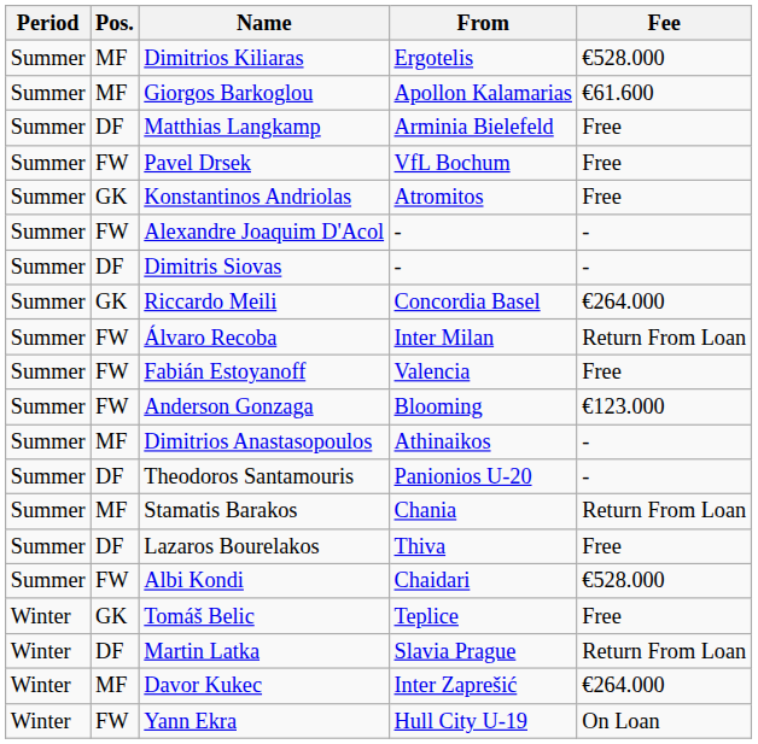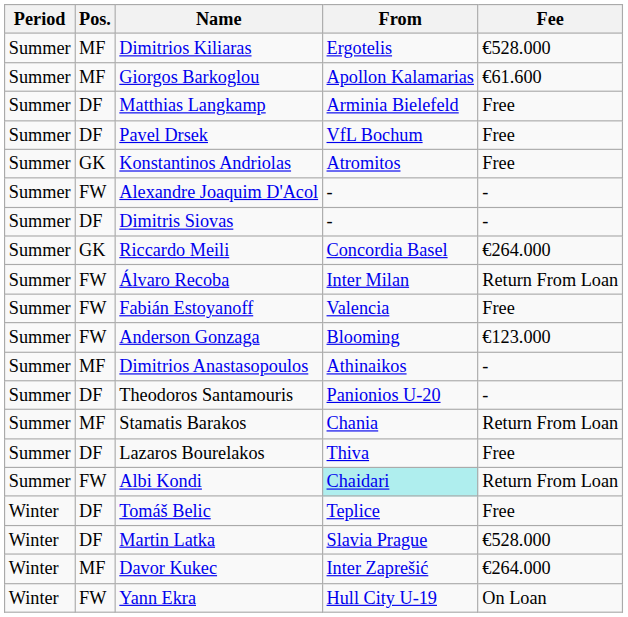Pavel Drsek | Pos.: FW -> DF
Albi Kondi | From: no background -> paleturquoise background
Albi Kondi | Fee: €528.000 -> Return From Loan
Tomáš Belic | Pos.: GK -> DF
Martin Latka | Fee: Return From Loan -> €528.000
